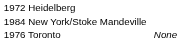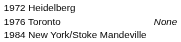rows swapped: 1976 Toronto <-> 1984 New York/Stoke Mandeville
